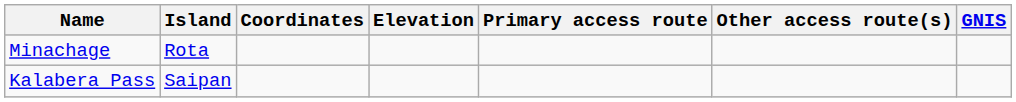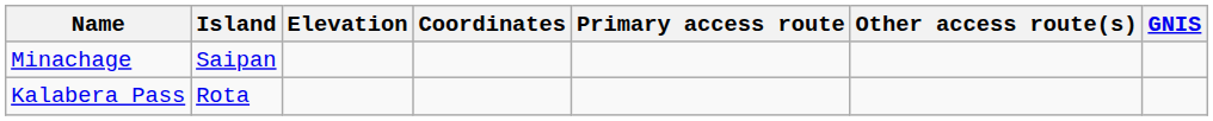columns swapped: Elevation <-> Coordinates
Minachage | Island: Rota -> Saipan
Kalabera Pass | Island: Saipan -> Rota
